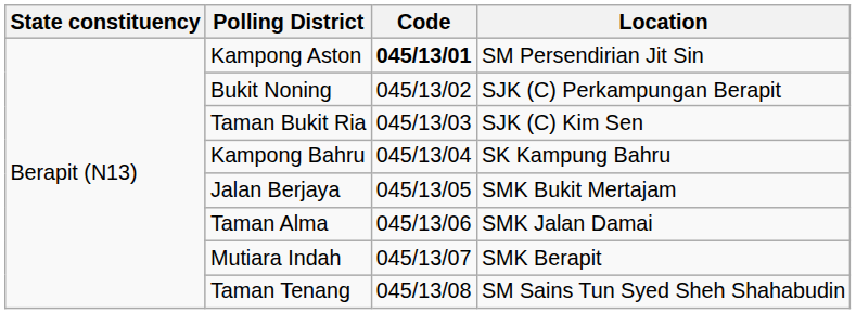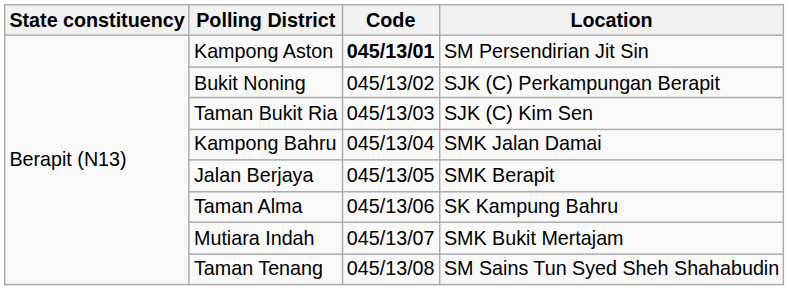Kampong Bahru | Location: SK Kampung Bahru -> SMK Jalan Damai
Jalan Berjaya | Location: SMK Bukit Mertajam -> SMK Berapit
Taman Alma | Location: SMK Jalan Damai -> SK Kampung Bahru
Mutiara Indah | Location: SMK Berapit -> SMK Bukit Mertajam
